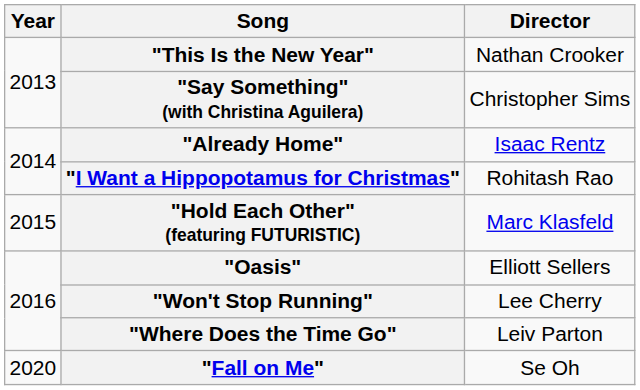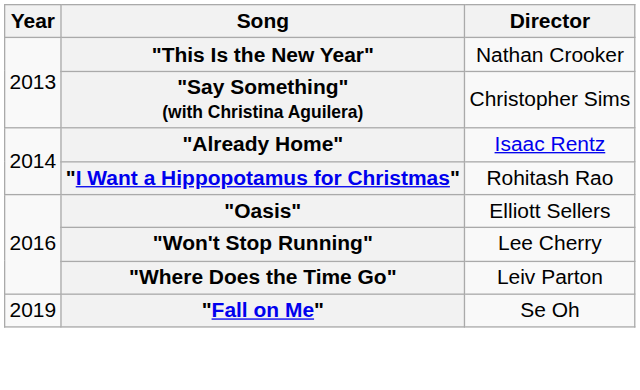- row: 2015 | "Hold Each Other" (featuring FUTURISTIC) | Marc Klasfeld
"Fall on Me" | Year: 2020 -> 2019
